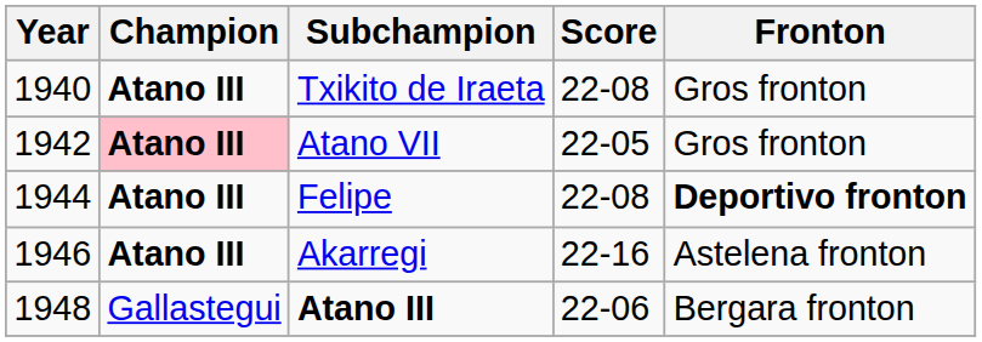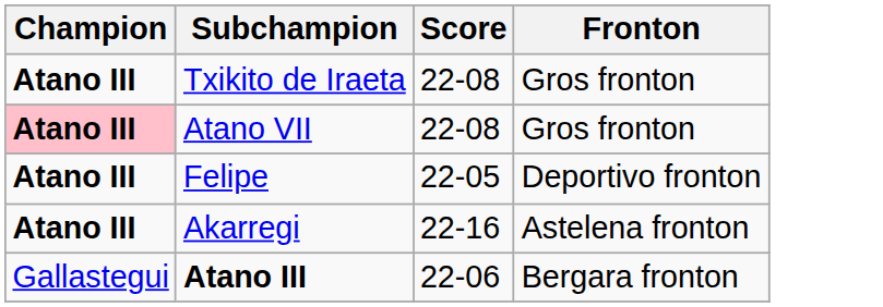- column: Year | 1940 | 1942 | 1944 | 1946 | 1948
Atano VII | Score: 22-05 -> 22-08
Felipe | Score: 22-08 -> 22-05
Felipe | Fronton: bold -> normal
